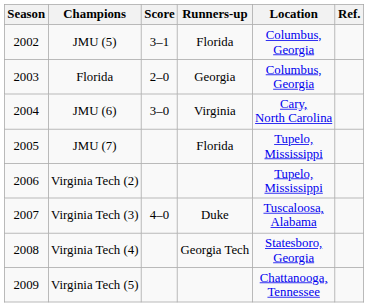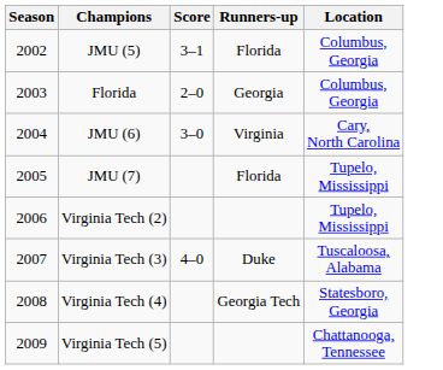- column: Ref.
